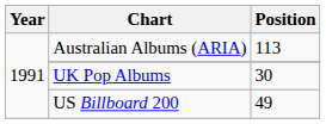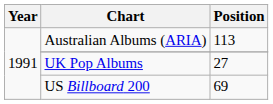UK Pop Albums | Position: 30 -> 27
US Billboard 200 | Position: 49 -> 69
